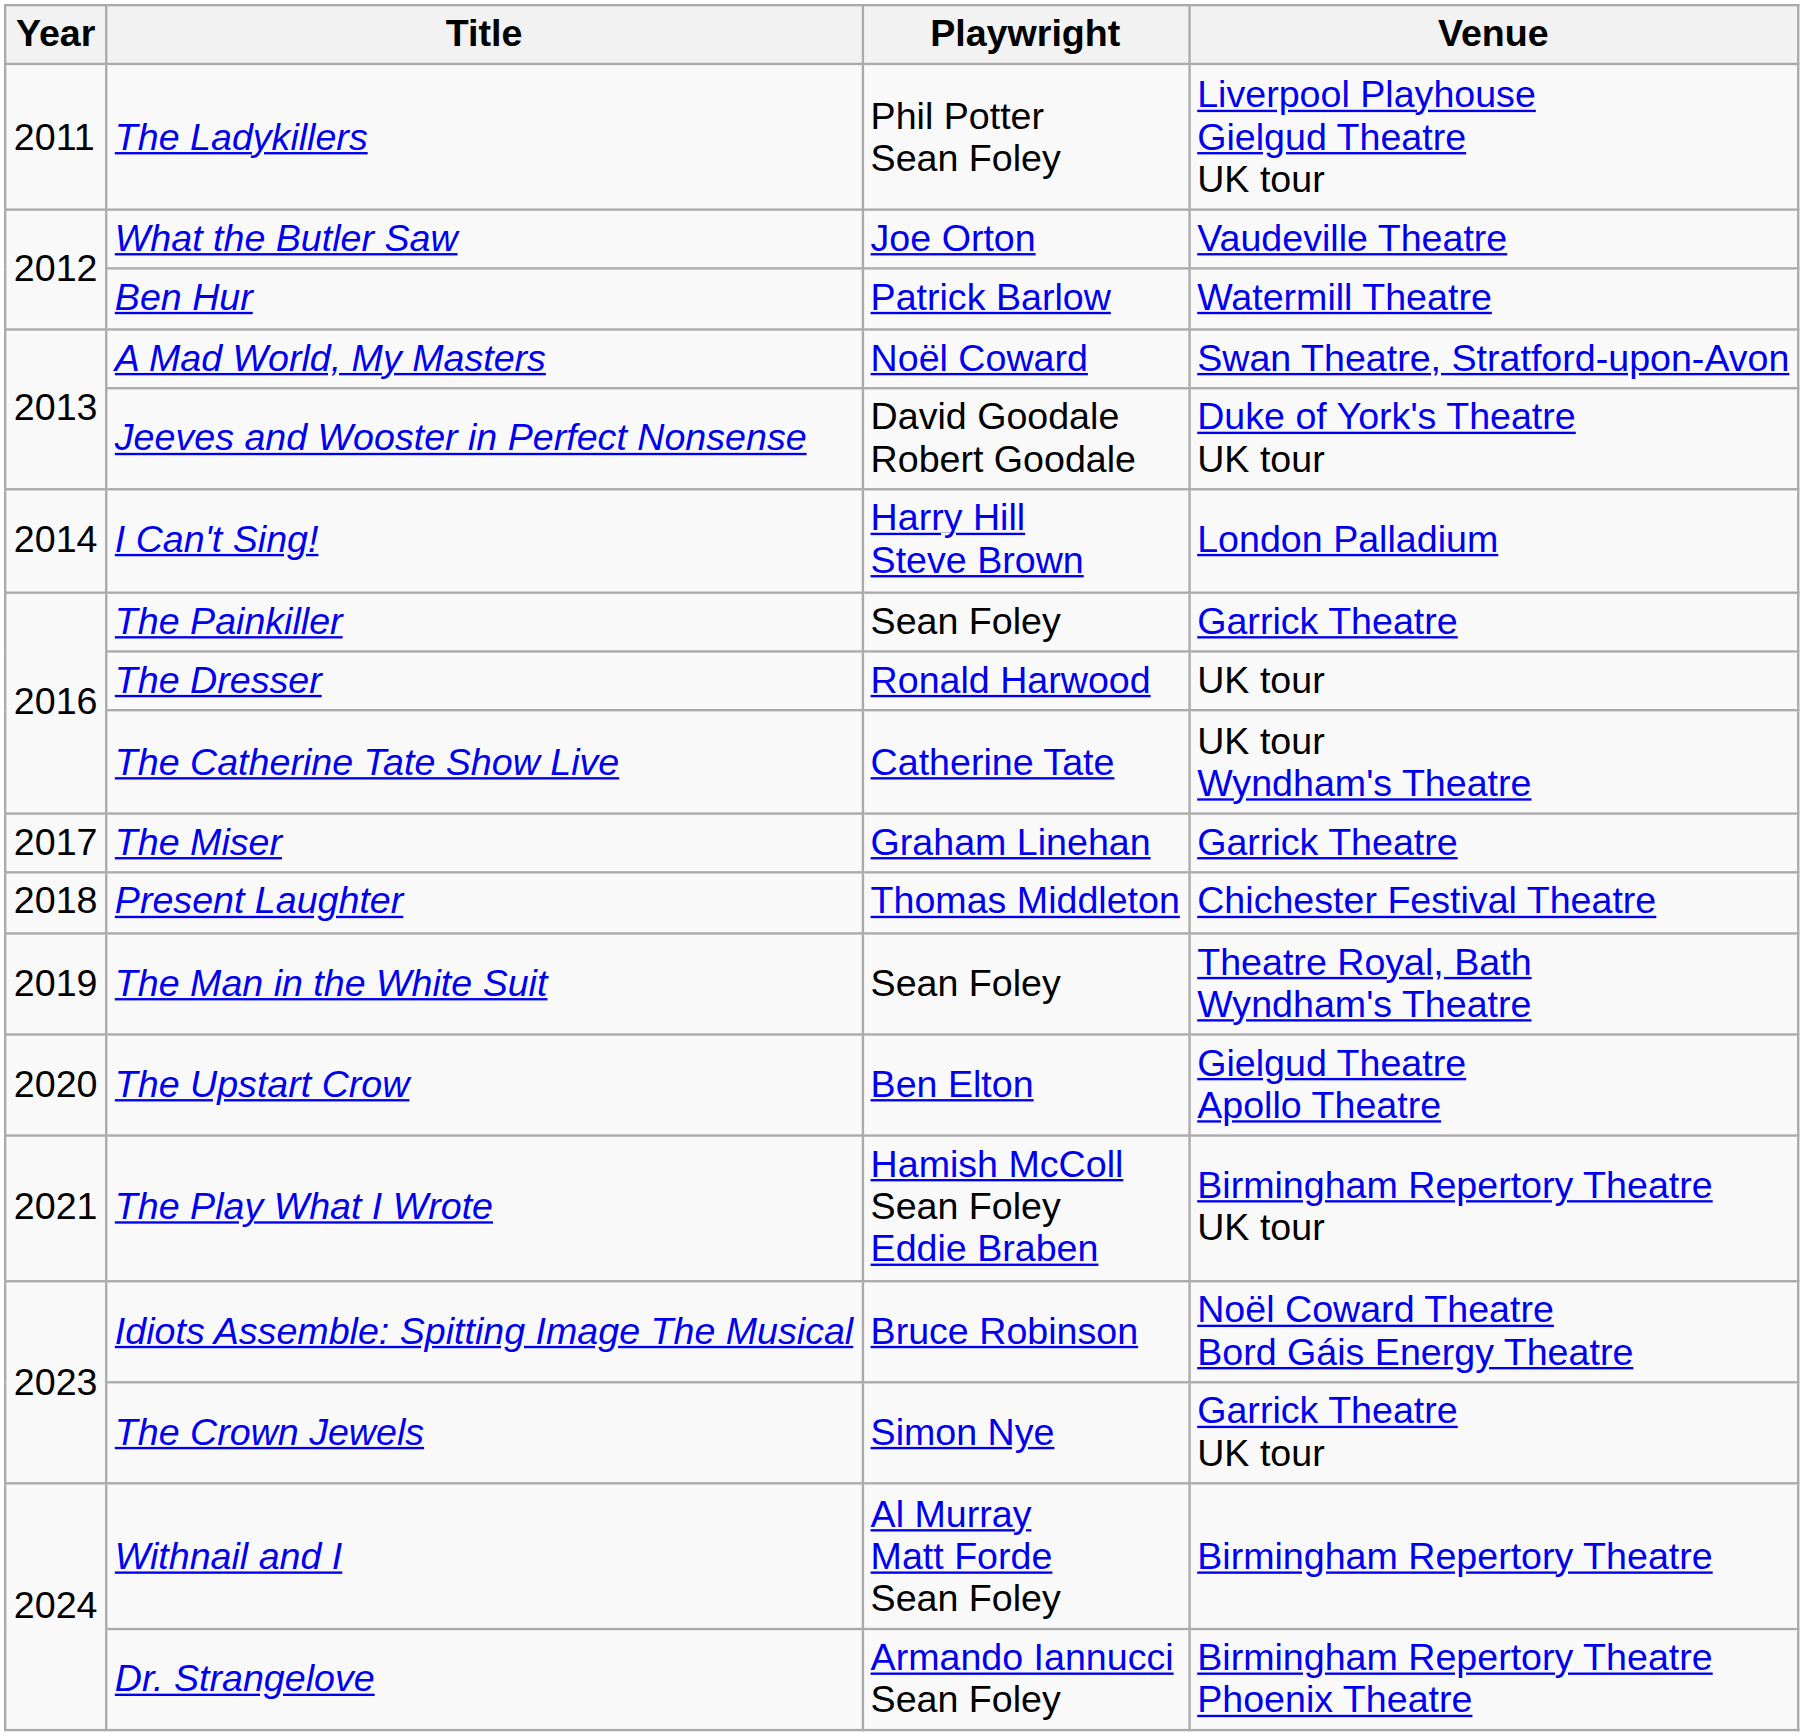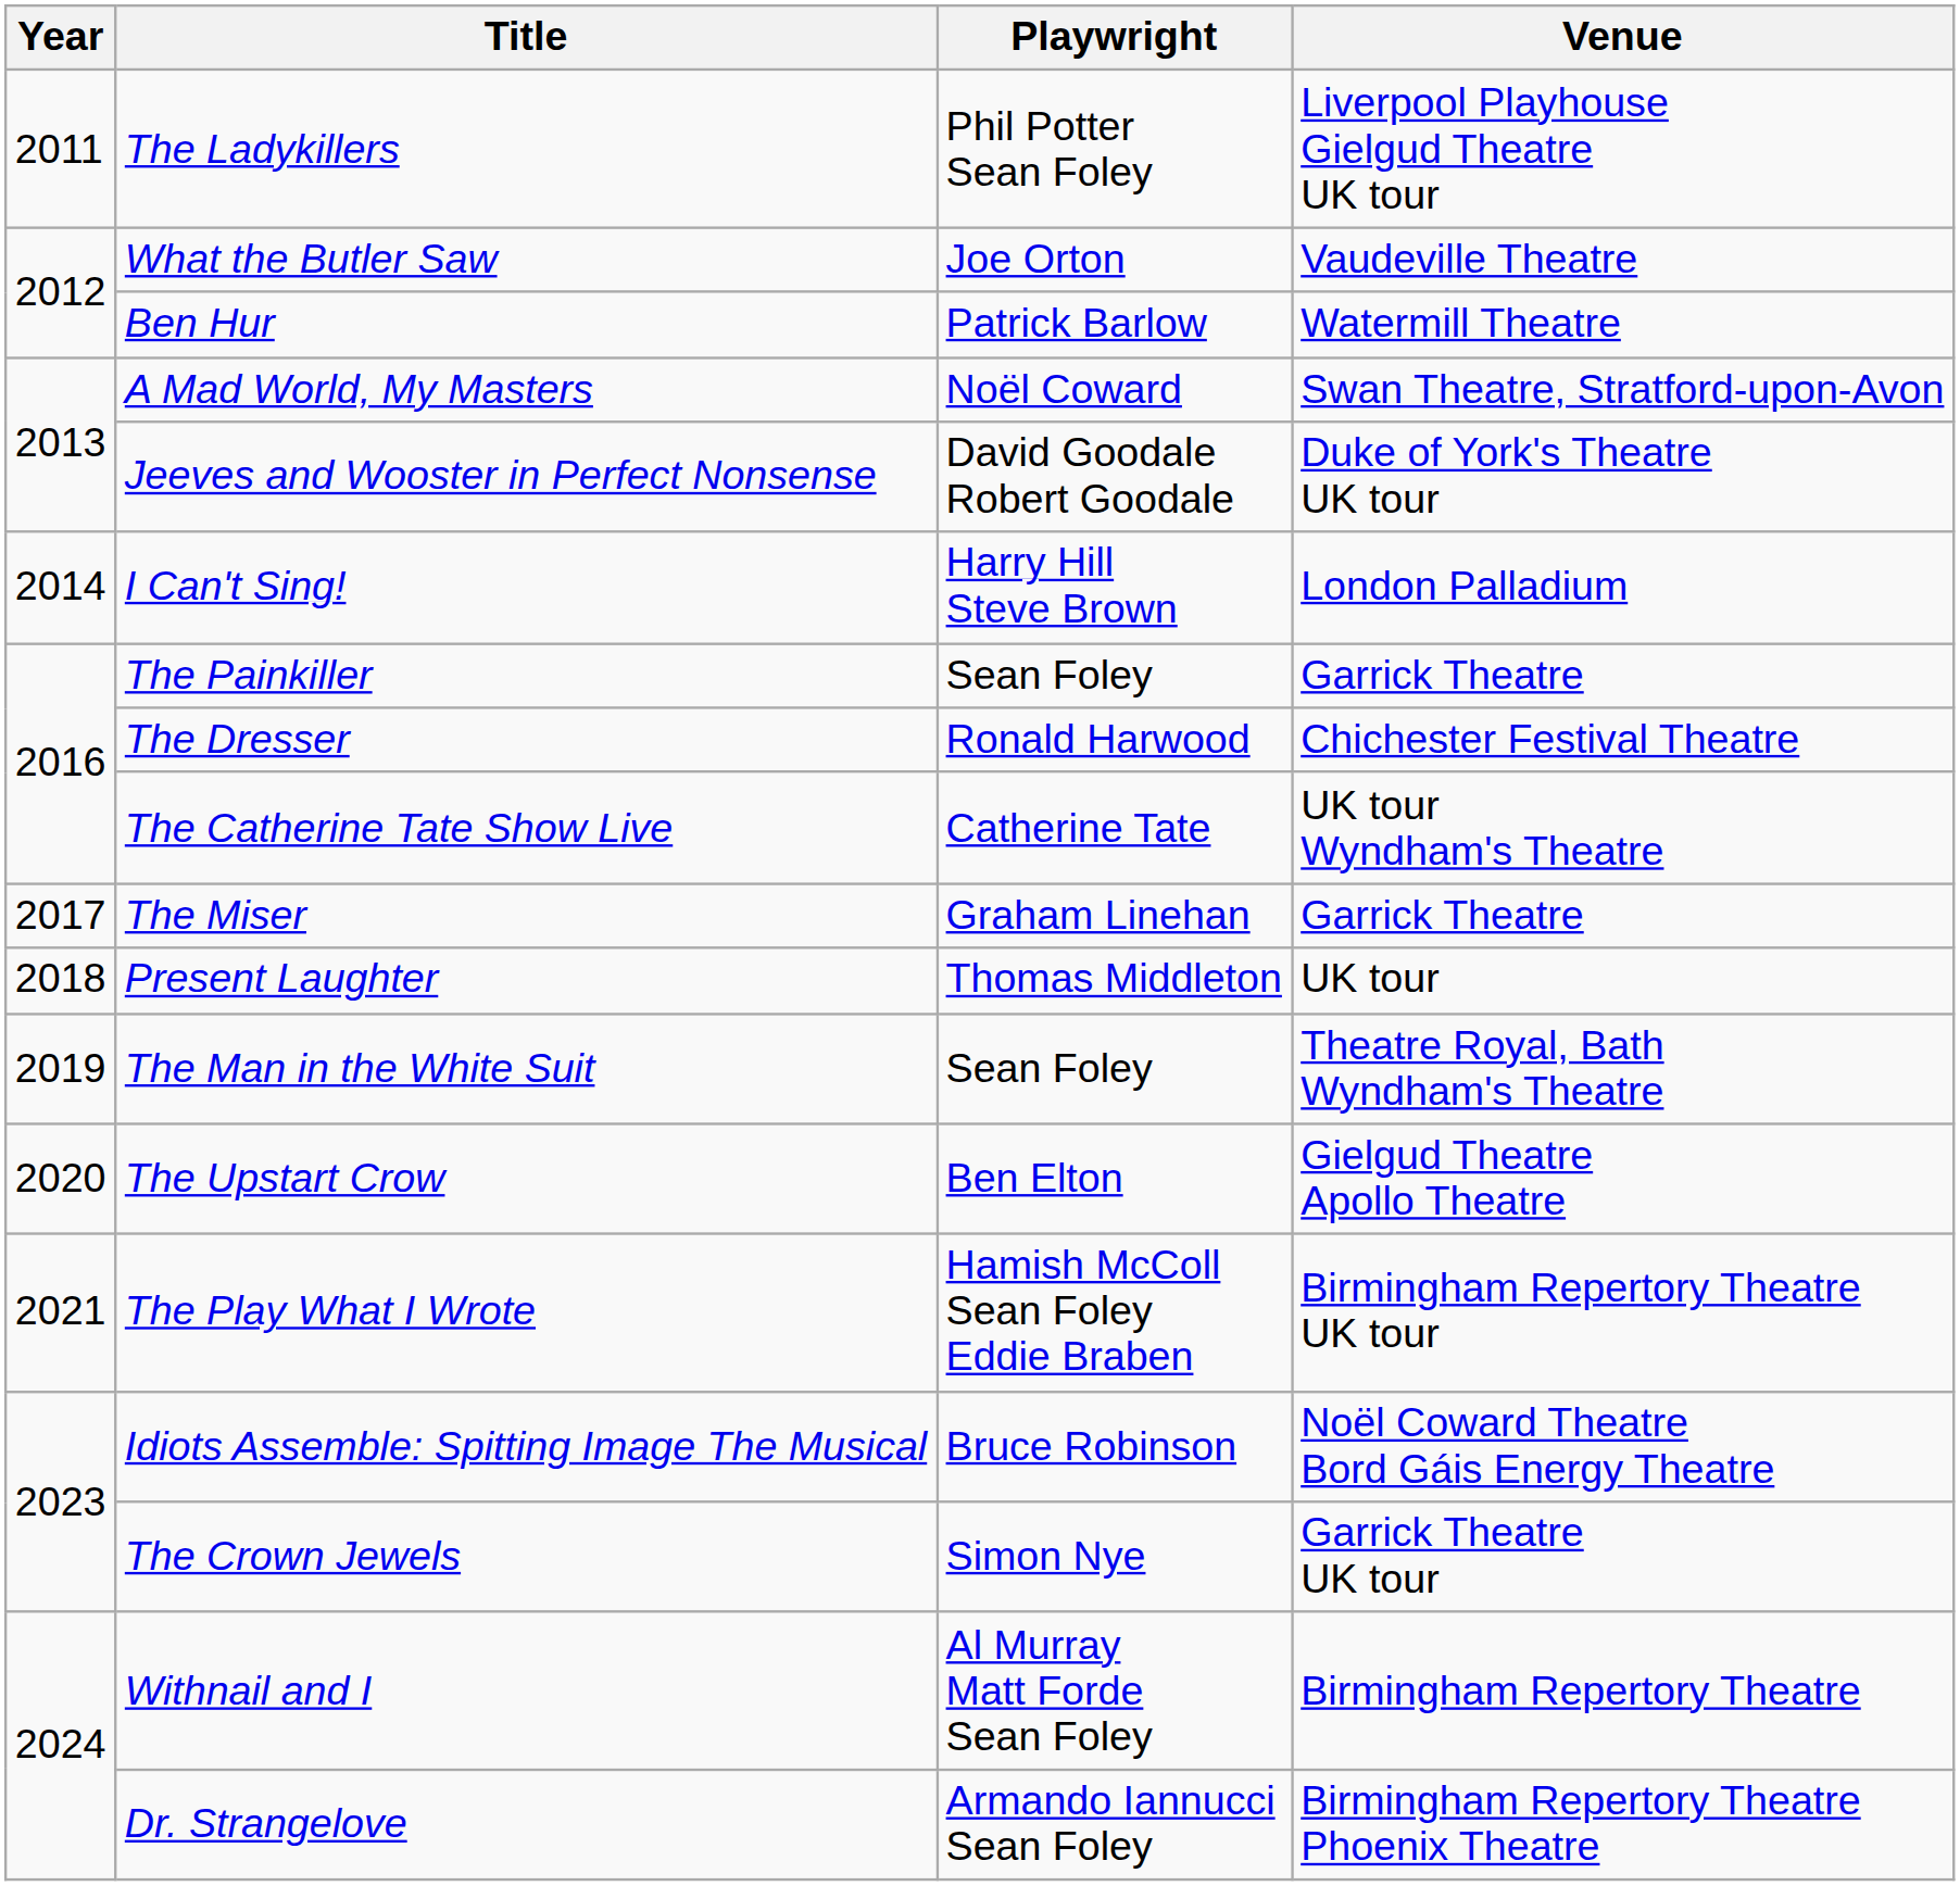The Dresser | Venue: UK tour -> Chichester Festival Theatre
Present Laughter | Venue: Chichester Festival Theatre -> UK tour
